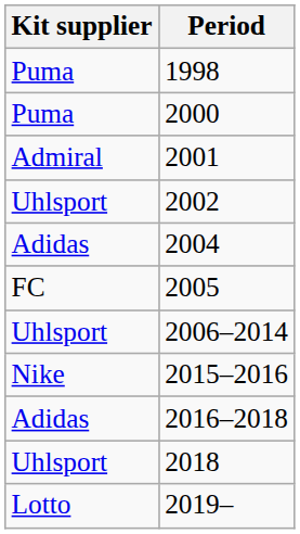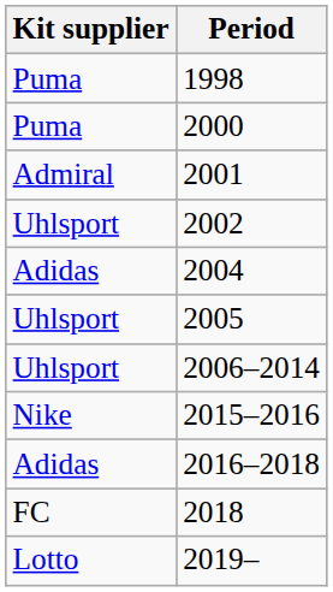2005 | Kit supplier: FC -> Uhlsport
2018 | Kit supplier: Uhlsport -> FC
